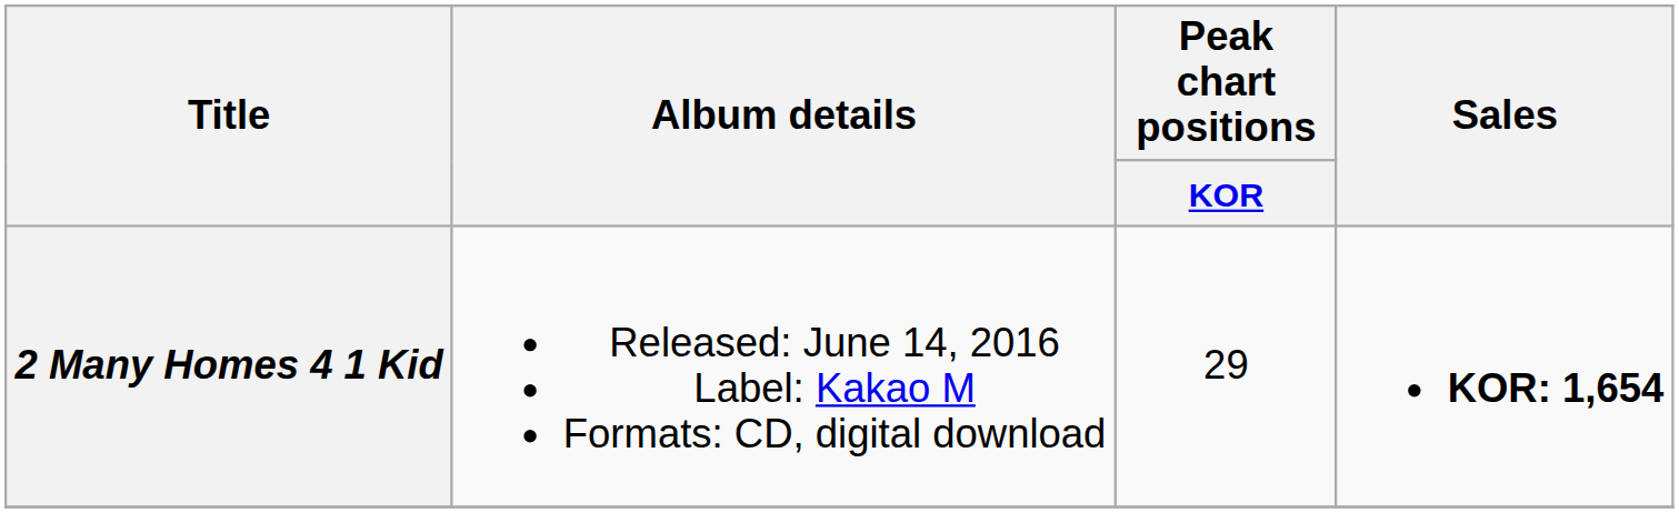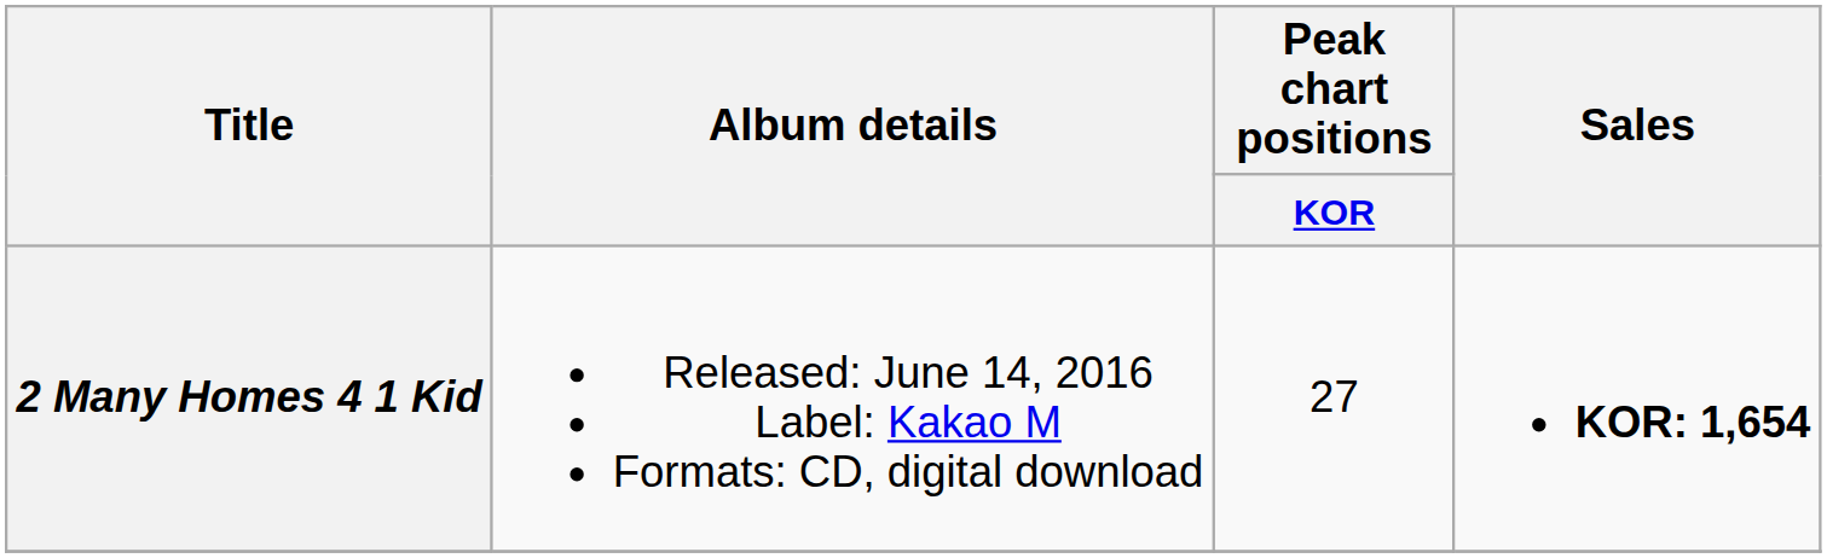2 Many Homes 4 1 Kid | Peak chart positions / KOR: 29 -> 27
